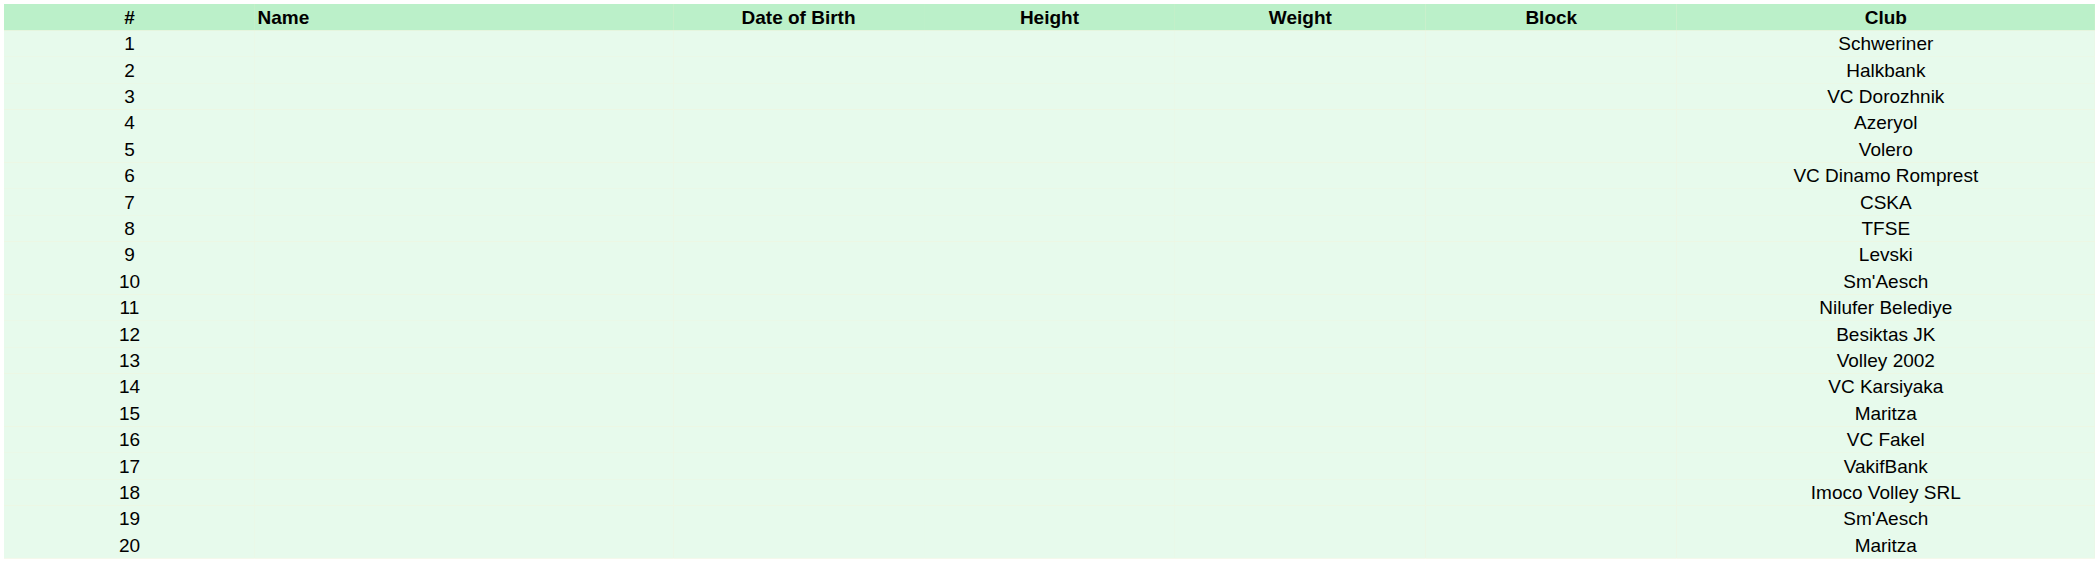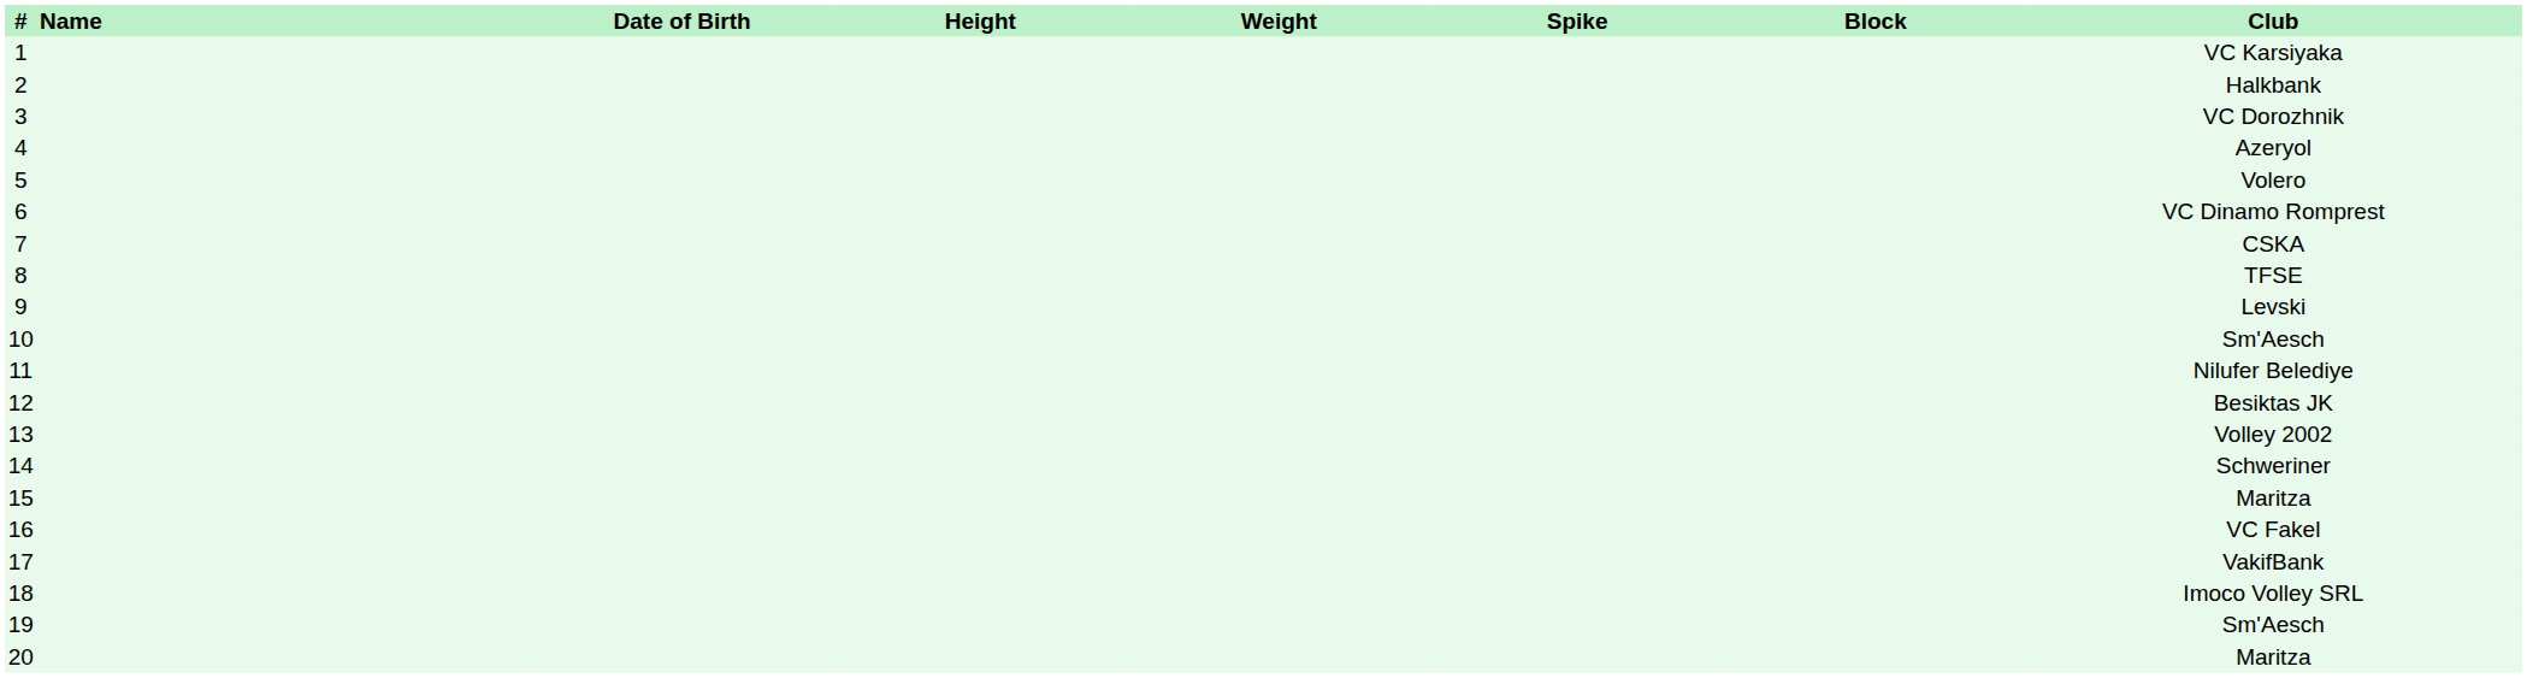+ column: Spike
1 | Club: Schweriner -> VC Karsiyaka
14 | Club: VC Karsiyaka -> Schweriner
